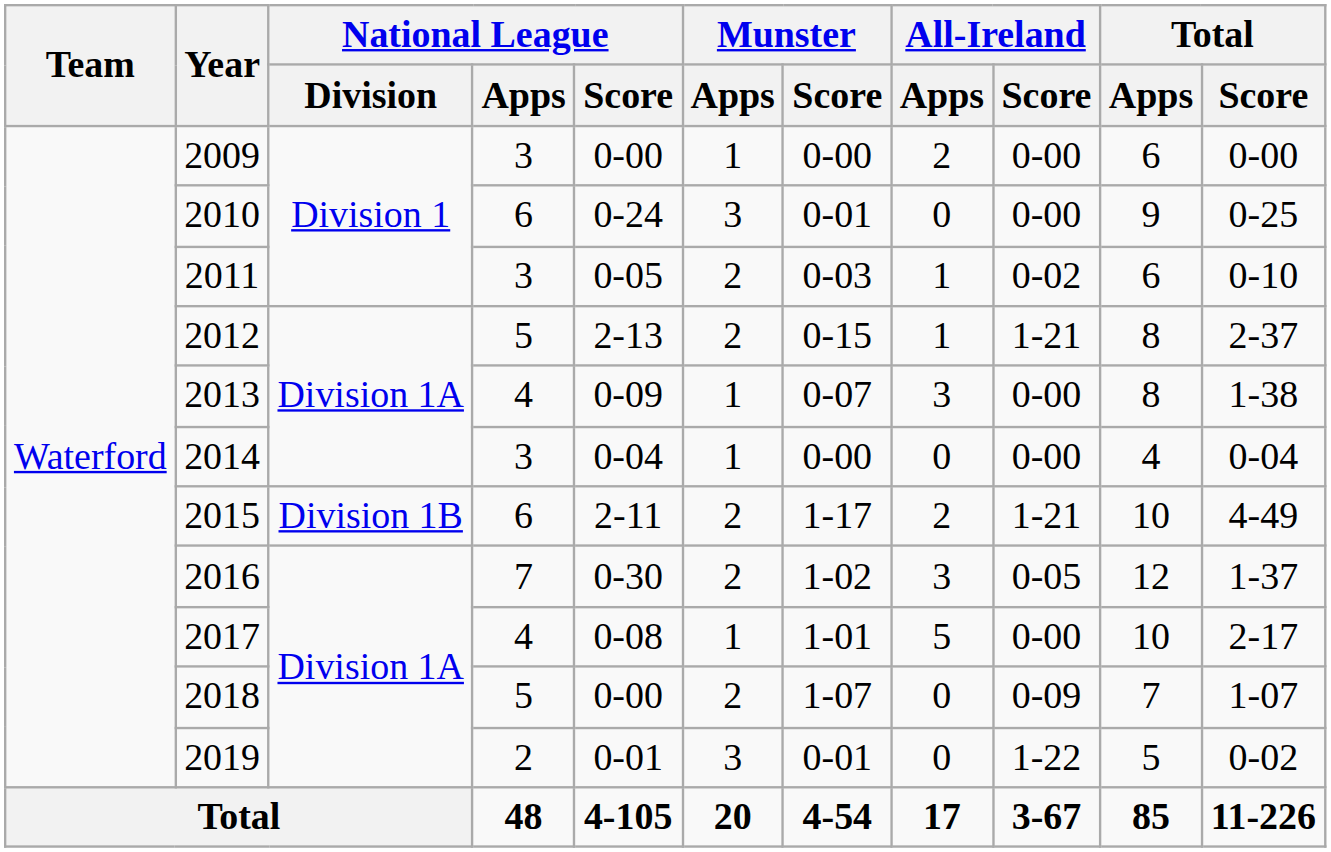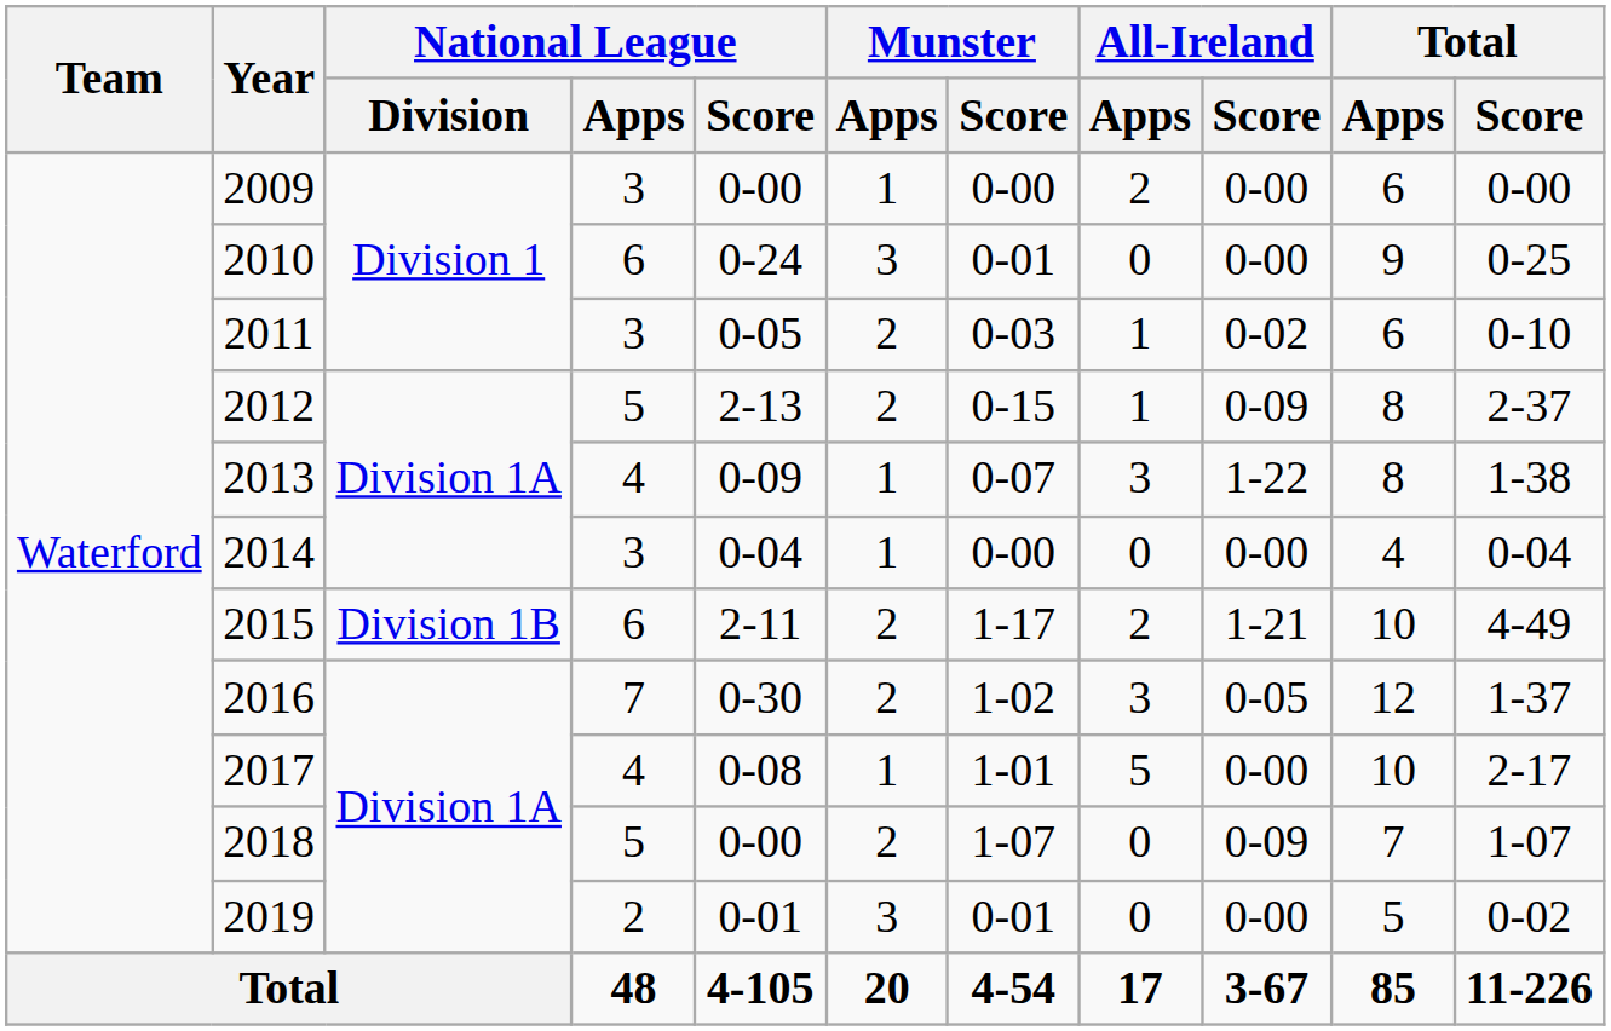2012 | All-Ireland / Score: 1-21 -> 0-09
2013 | All-Ireland / Score: 0-00 -> 1-22
2019 | All-Ireland / Score: 1-22 -> 0-00
